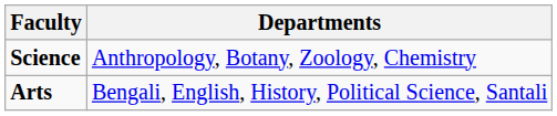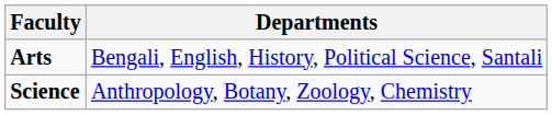rows swapped: Arts <-> Science
